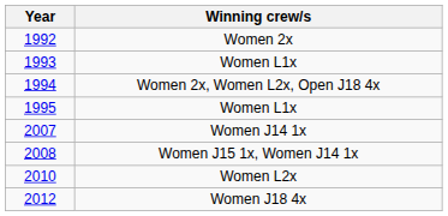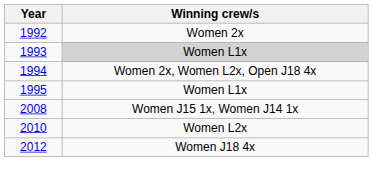1993 | Winning crew/s: no background -> lightgrey background
- row: 2007 | Women J14 1x
